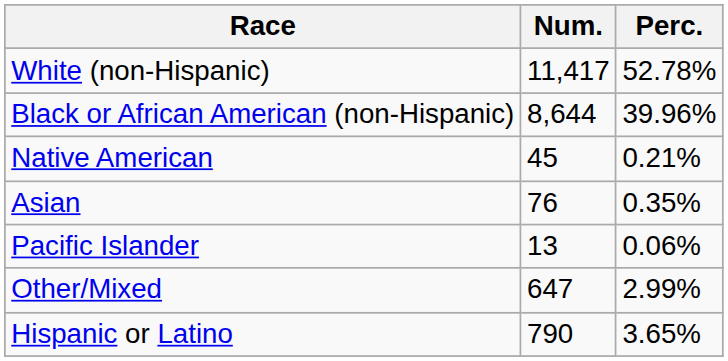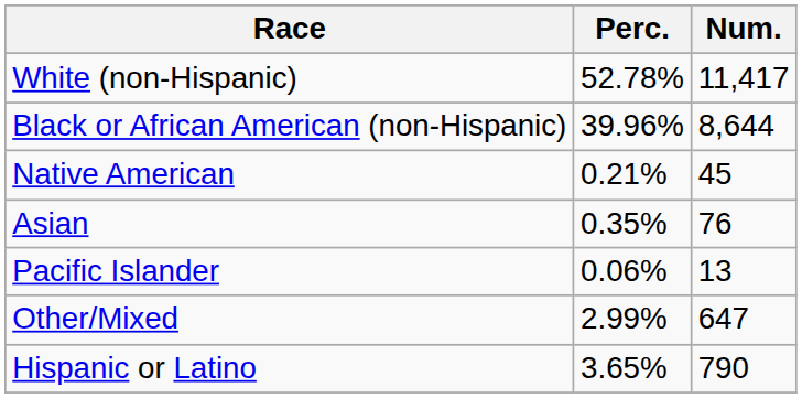columns swapped: Num. <-> Perc.
